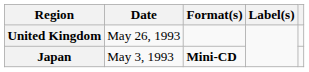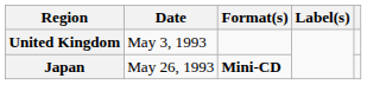United Kingdom | Date: May 26, 1993 -> May 3, 1993
Japan | Date: May 3, 1993 -> May 26, 1993
